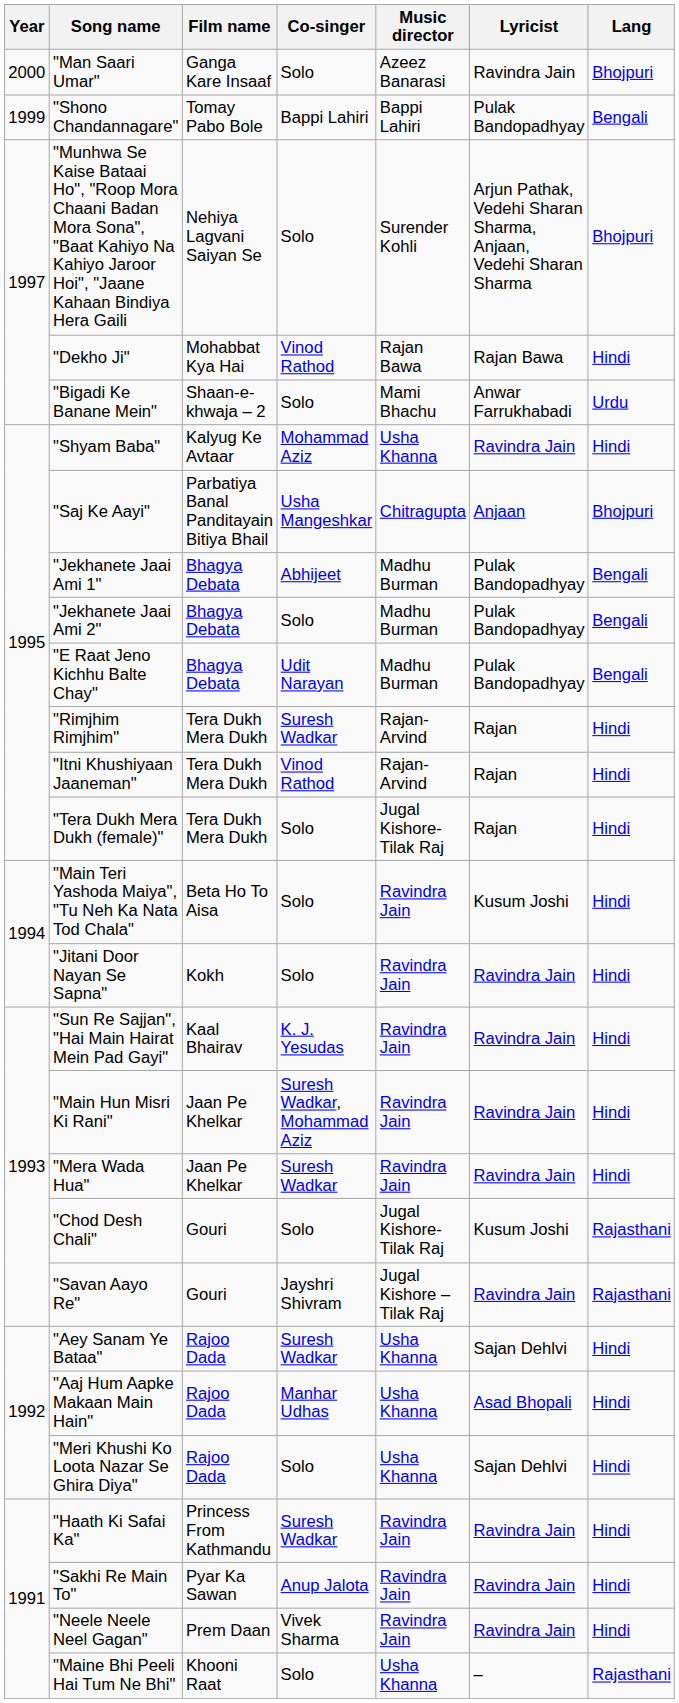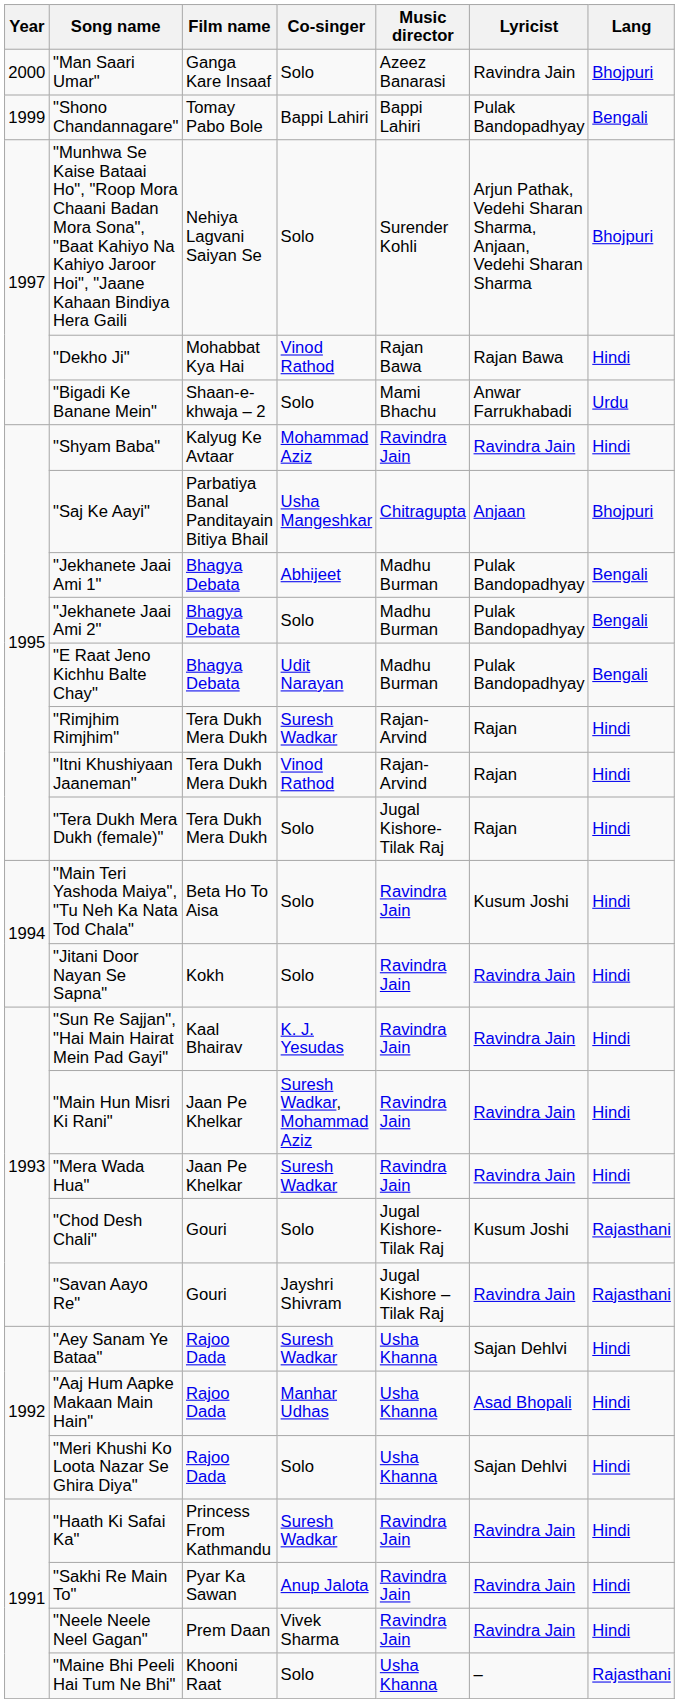"Shyam Baba" | Music director: Usha Khanna -> Ravindra Jain
